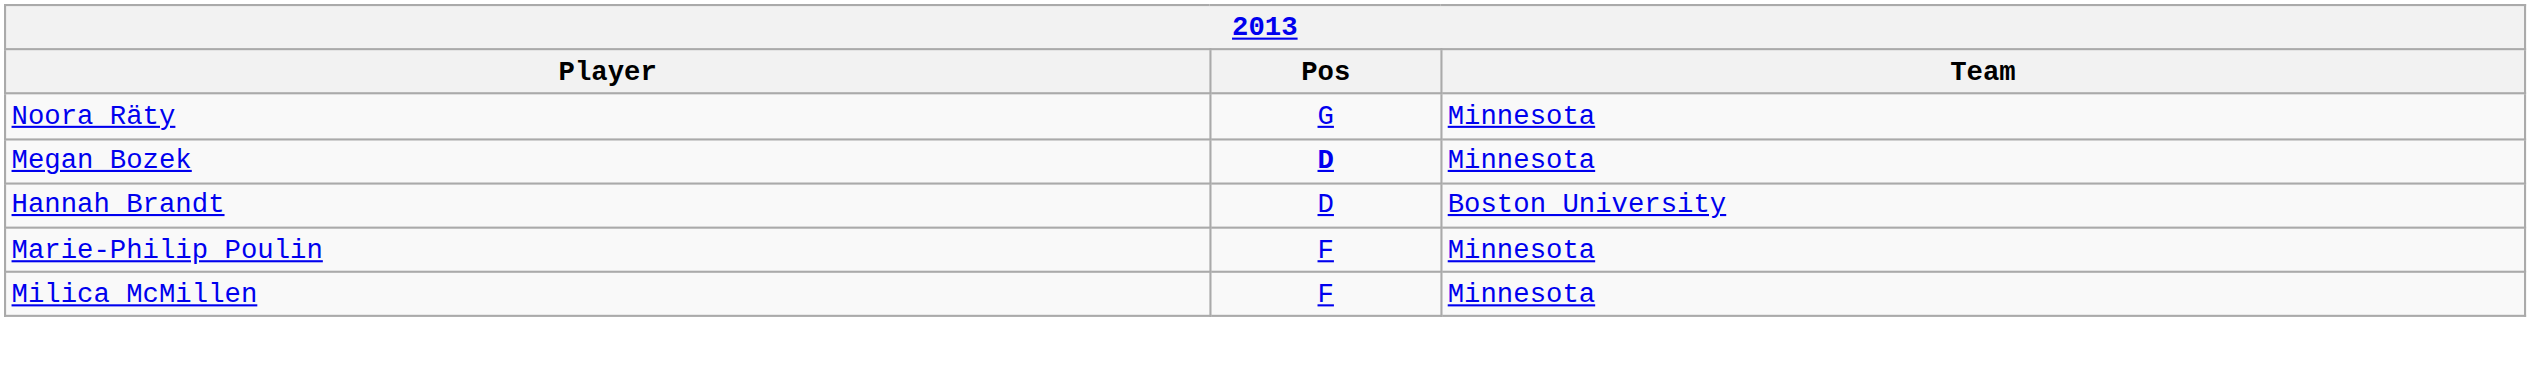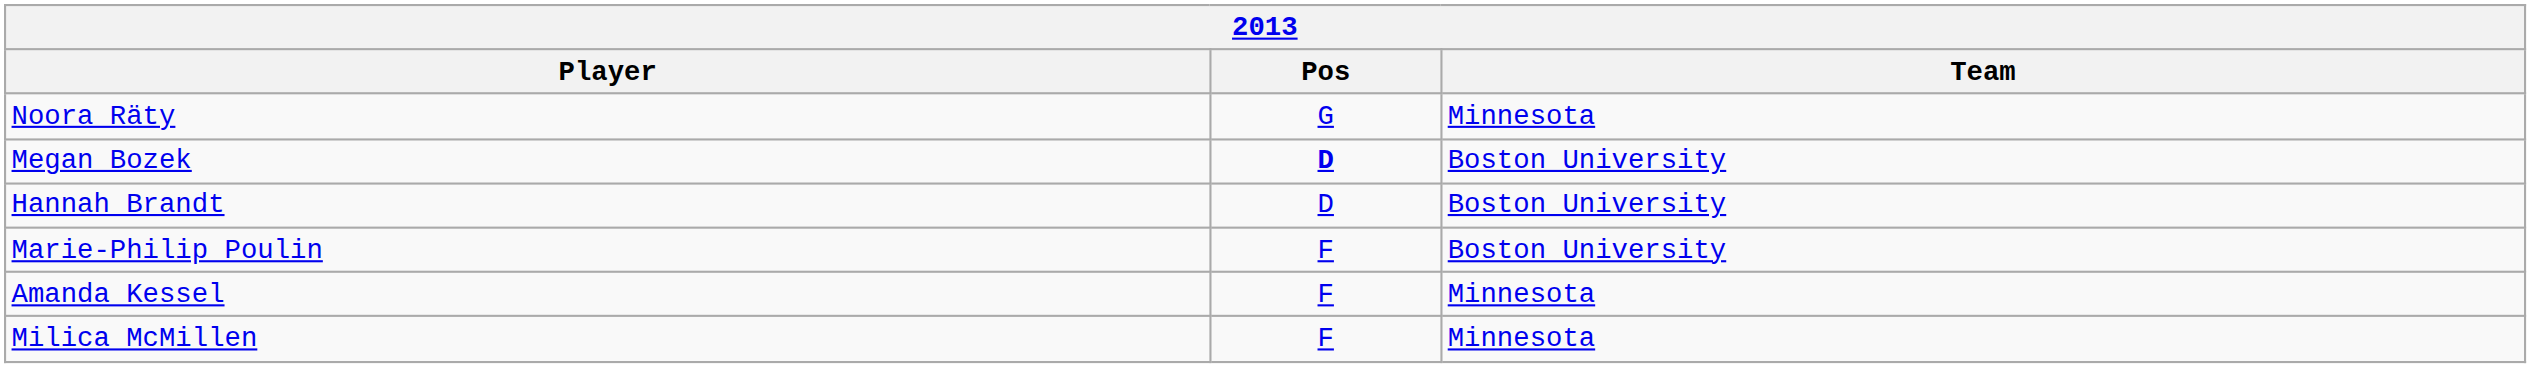Megan Bozek | Team: Minnesota -> Boston University
Marie-Philip Poulin | Team: Minnesota -> Boston University
+ row: Amanda Kessel | F | Minnesota
